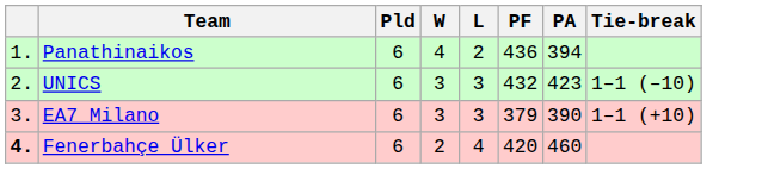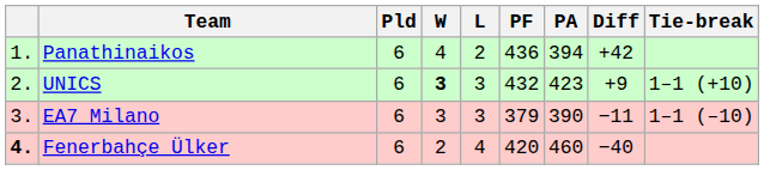+ column: Diff | +42 | +9 | −11 | −40
UNICS | W: normal -> bold
UNICS | Tie-break: 1–1 (–10) -> 1–1 (+10)
EA7 Milano | Tie-break: 1–1 (+10) -> 1–1 (–10)
